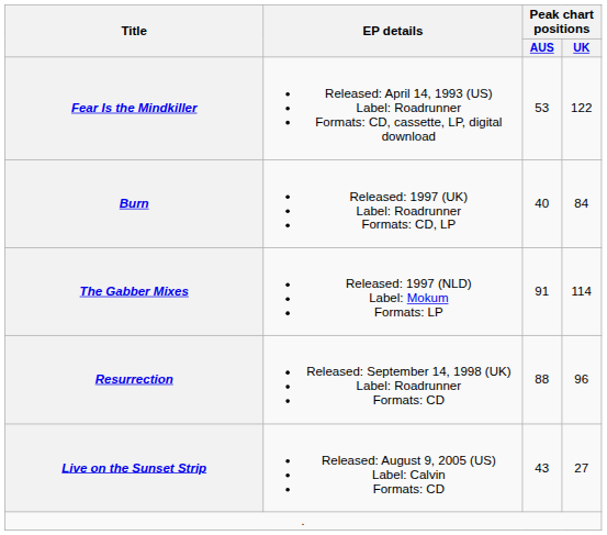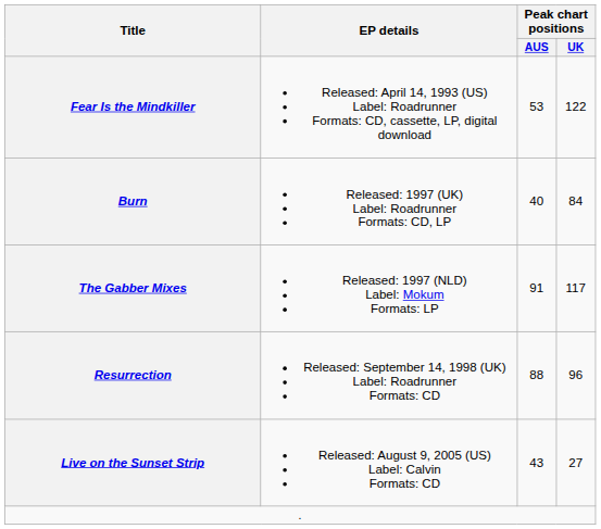The Gabber Mixes | Peak chart positions / UK: 114 -> 117
